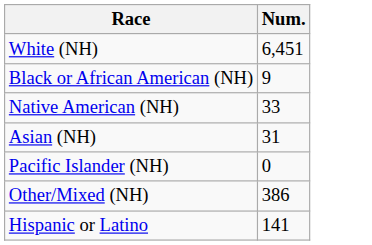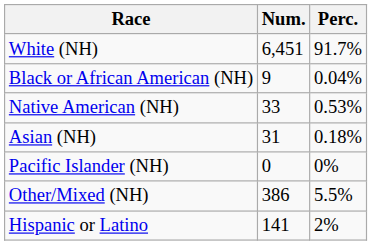+ column: Perc. | 91.7% | 0.04% | 0.53% | 0.18% | 0% | 5.5% | 2%
